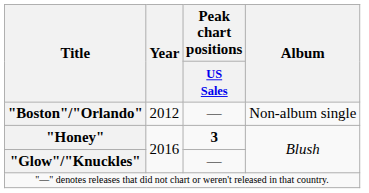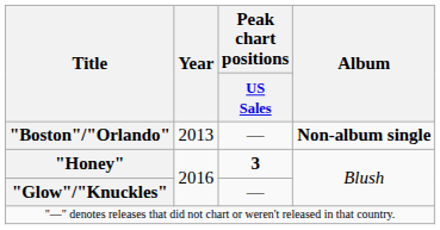"Boston"/"Orlando" | Year: 2012 -> 2013
"Boston"/"Orlando" | Album: normal -> bold
